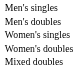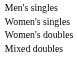- row: Men's doubles
